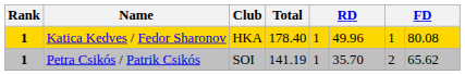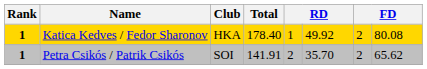Katica Kedves / Fedor Sharonov | column 6: 49.96 -> 49.92
Katica Kedves / Fedor Sharonov | column 7: 1 -> 2
Petra Csikós / Patrik Csikós | Total: 141.19 -> 141.91
Petra Csikós / Patrik Csikós | column 5: 1 -> 2
